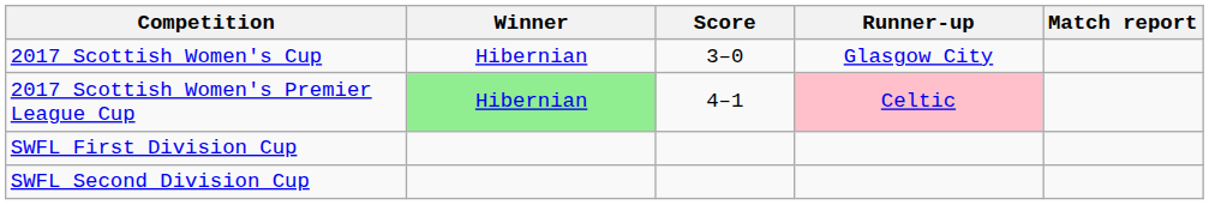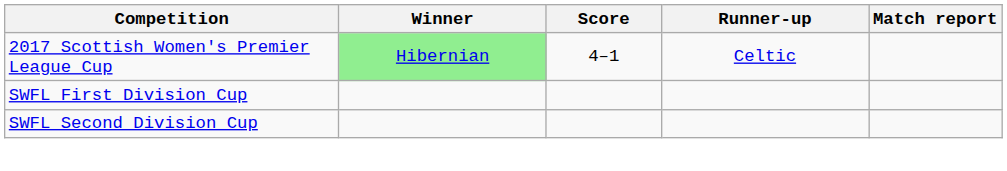- row: 2017 Scottish Women's Cup | Hibernian | 3–0 | Glasgow City
2017 Scottish Women's Premier League Cup | Runner-up: pink background -> no background
